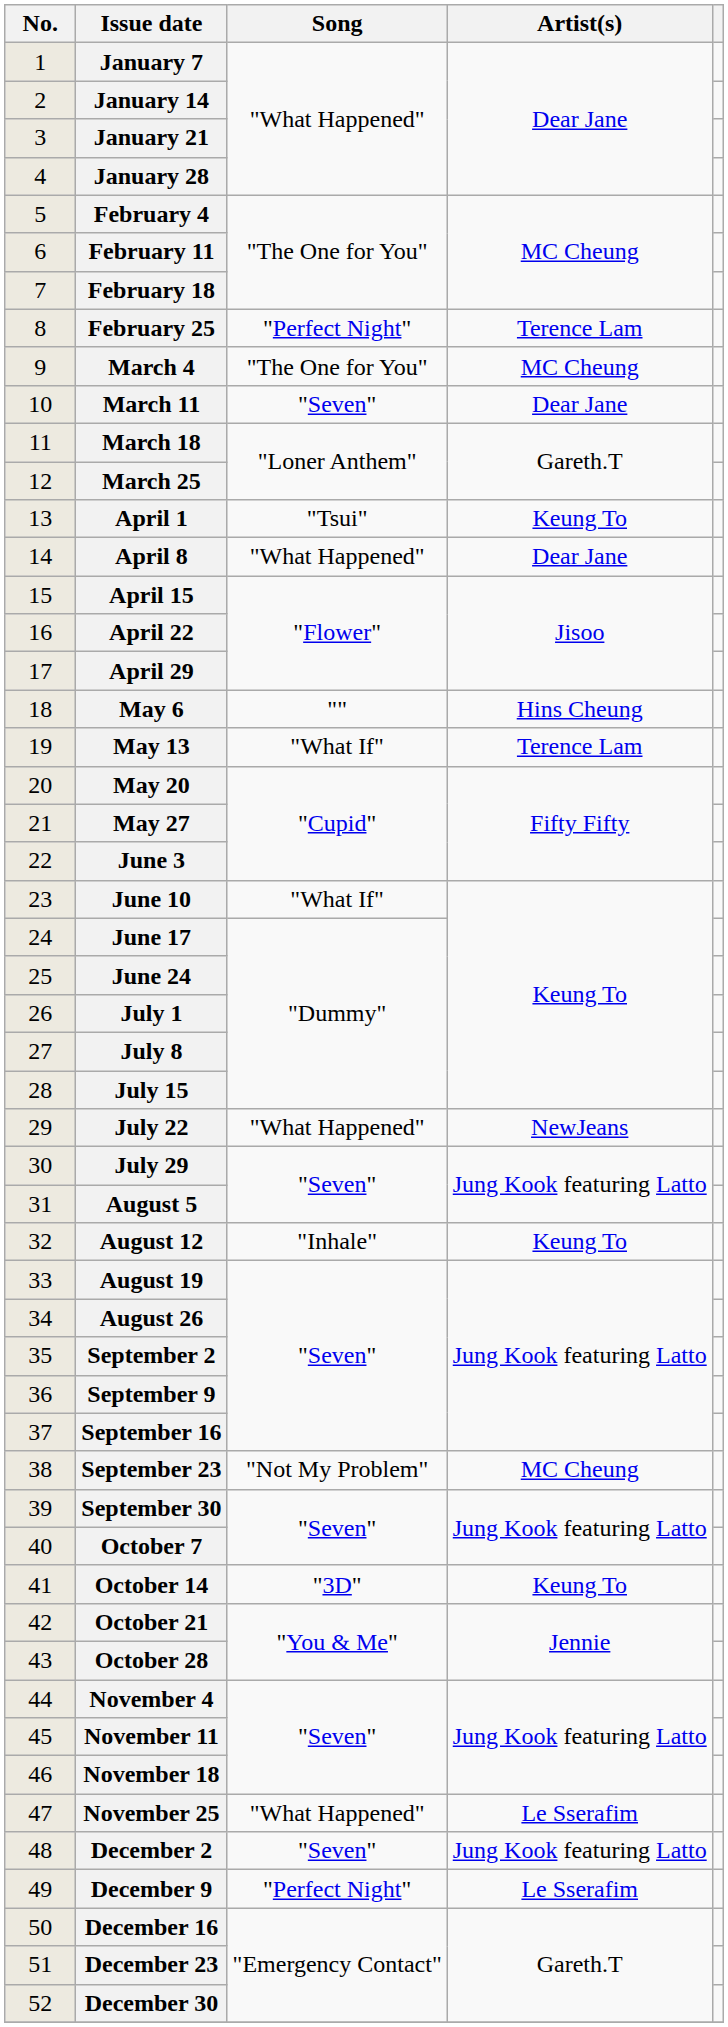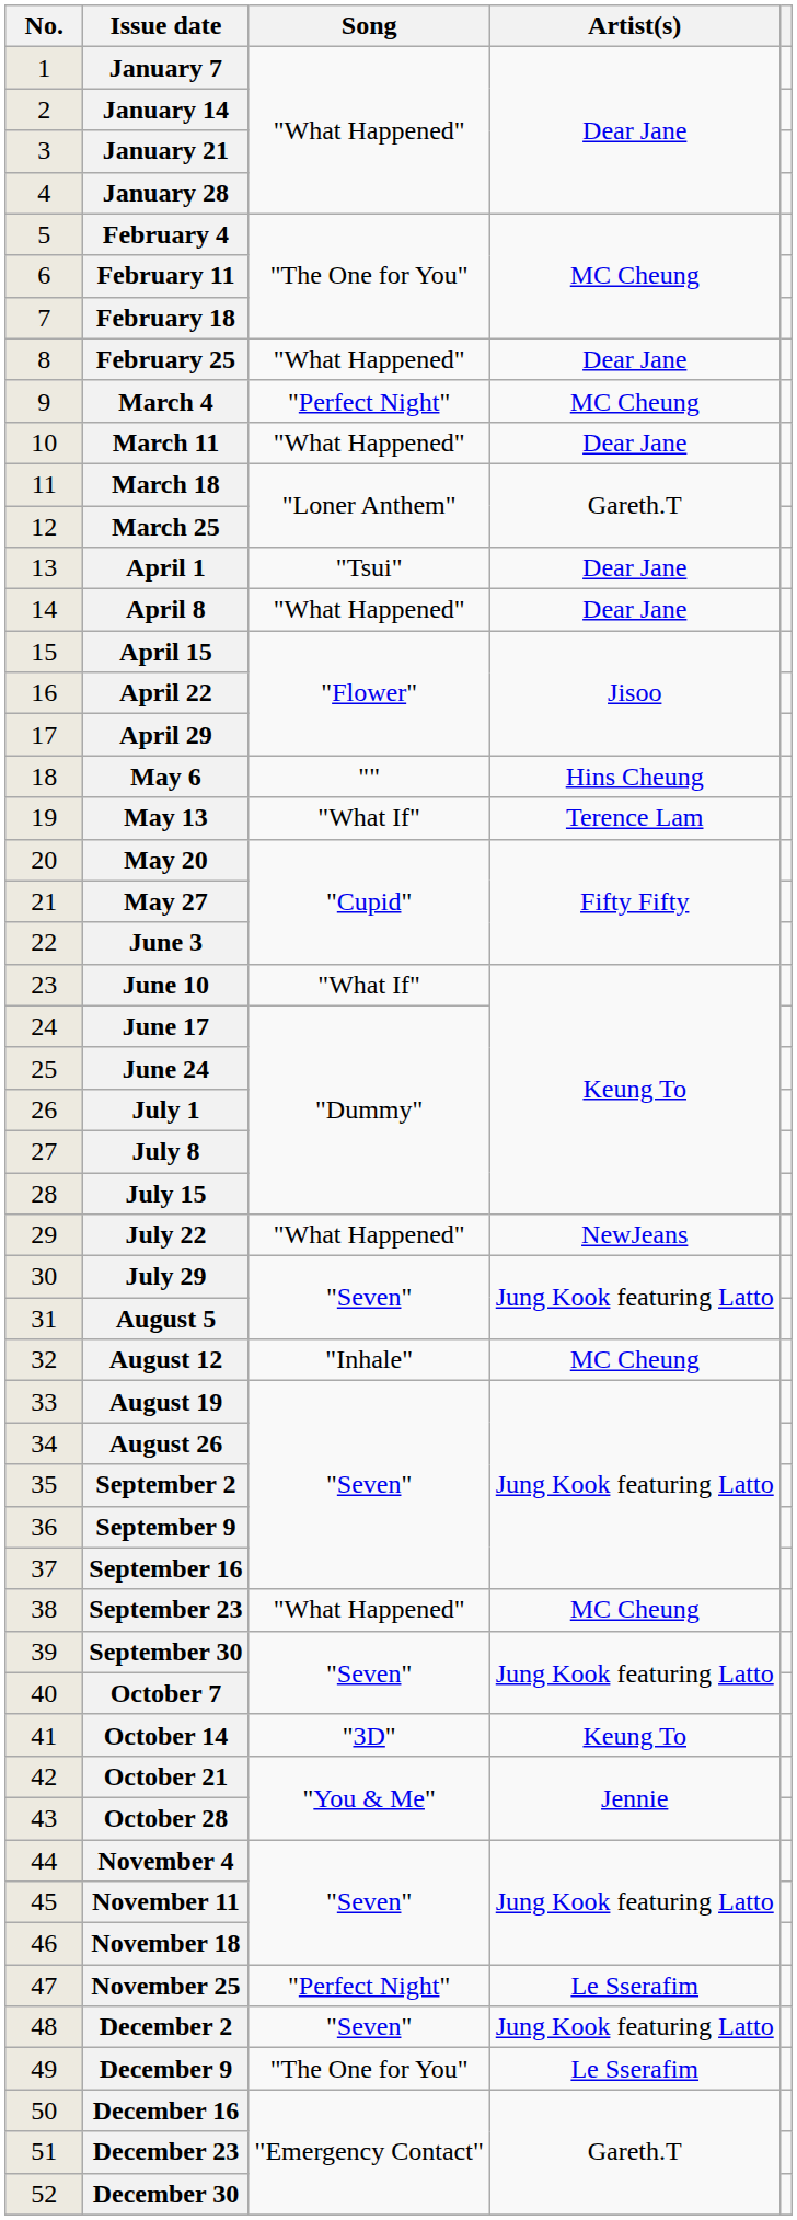February 25 | Song: "Perfect Night" -> "What Happened"
February 25 | Artist(s): Terence Lam -> Dear Jane
March 4 | Song: "The One for You" -> "Perfect Night"
March 11 | Song: "Seven" -> "What Happened"
April 1 | Artist(s): Keung To -> Dear Jane
August 12 | Artist(s): Keung To -> MC Cheung
September 23 | Song: "Not My Problem" -> "What Happened"
November 25 | Song: "What Happened" -> "Perfect Night"
December 9 | Song: "Perfect Night" -> "The One for You"
